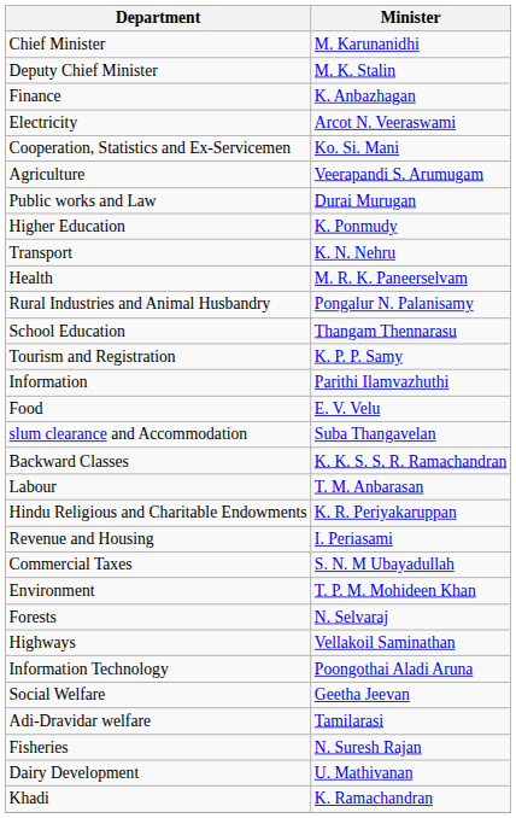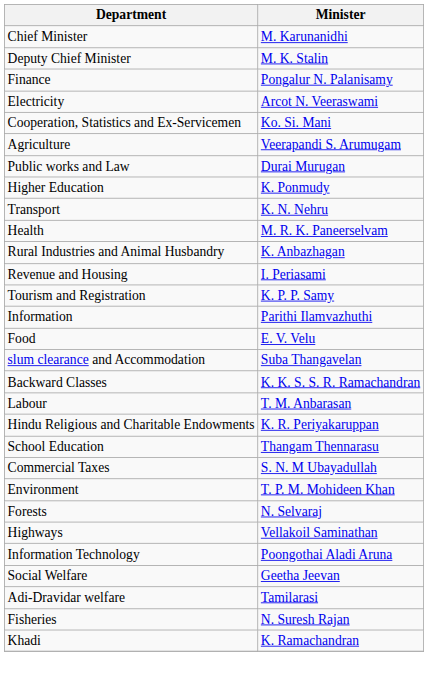Finance | Minister: K. Anbazhagan -> Pongalur N. Palanisamy
Rural Industries and Animal Husbandry | Minister: Pongalur N. Palanisamy -> K. Anbazhagan
rows swapped: Revenue and Housing <-> School Education
- row: Dairy Development | U. Mathivanan
